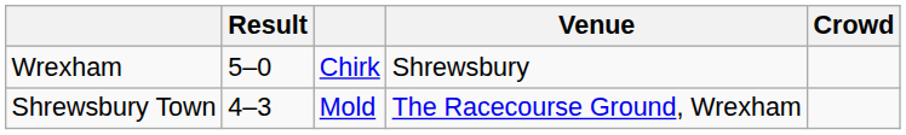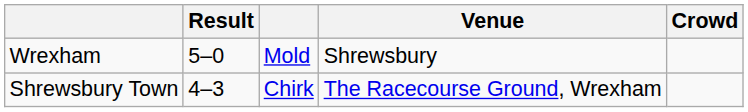Wrexham | column 3: Chirk -> Mold
Shrewsbury Town | column 3: Mold -> Chirk
